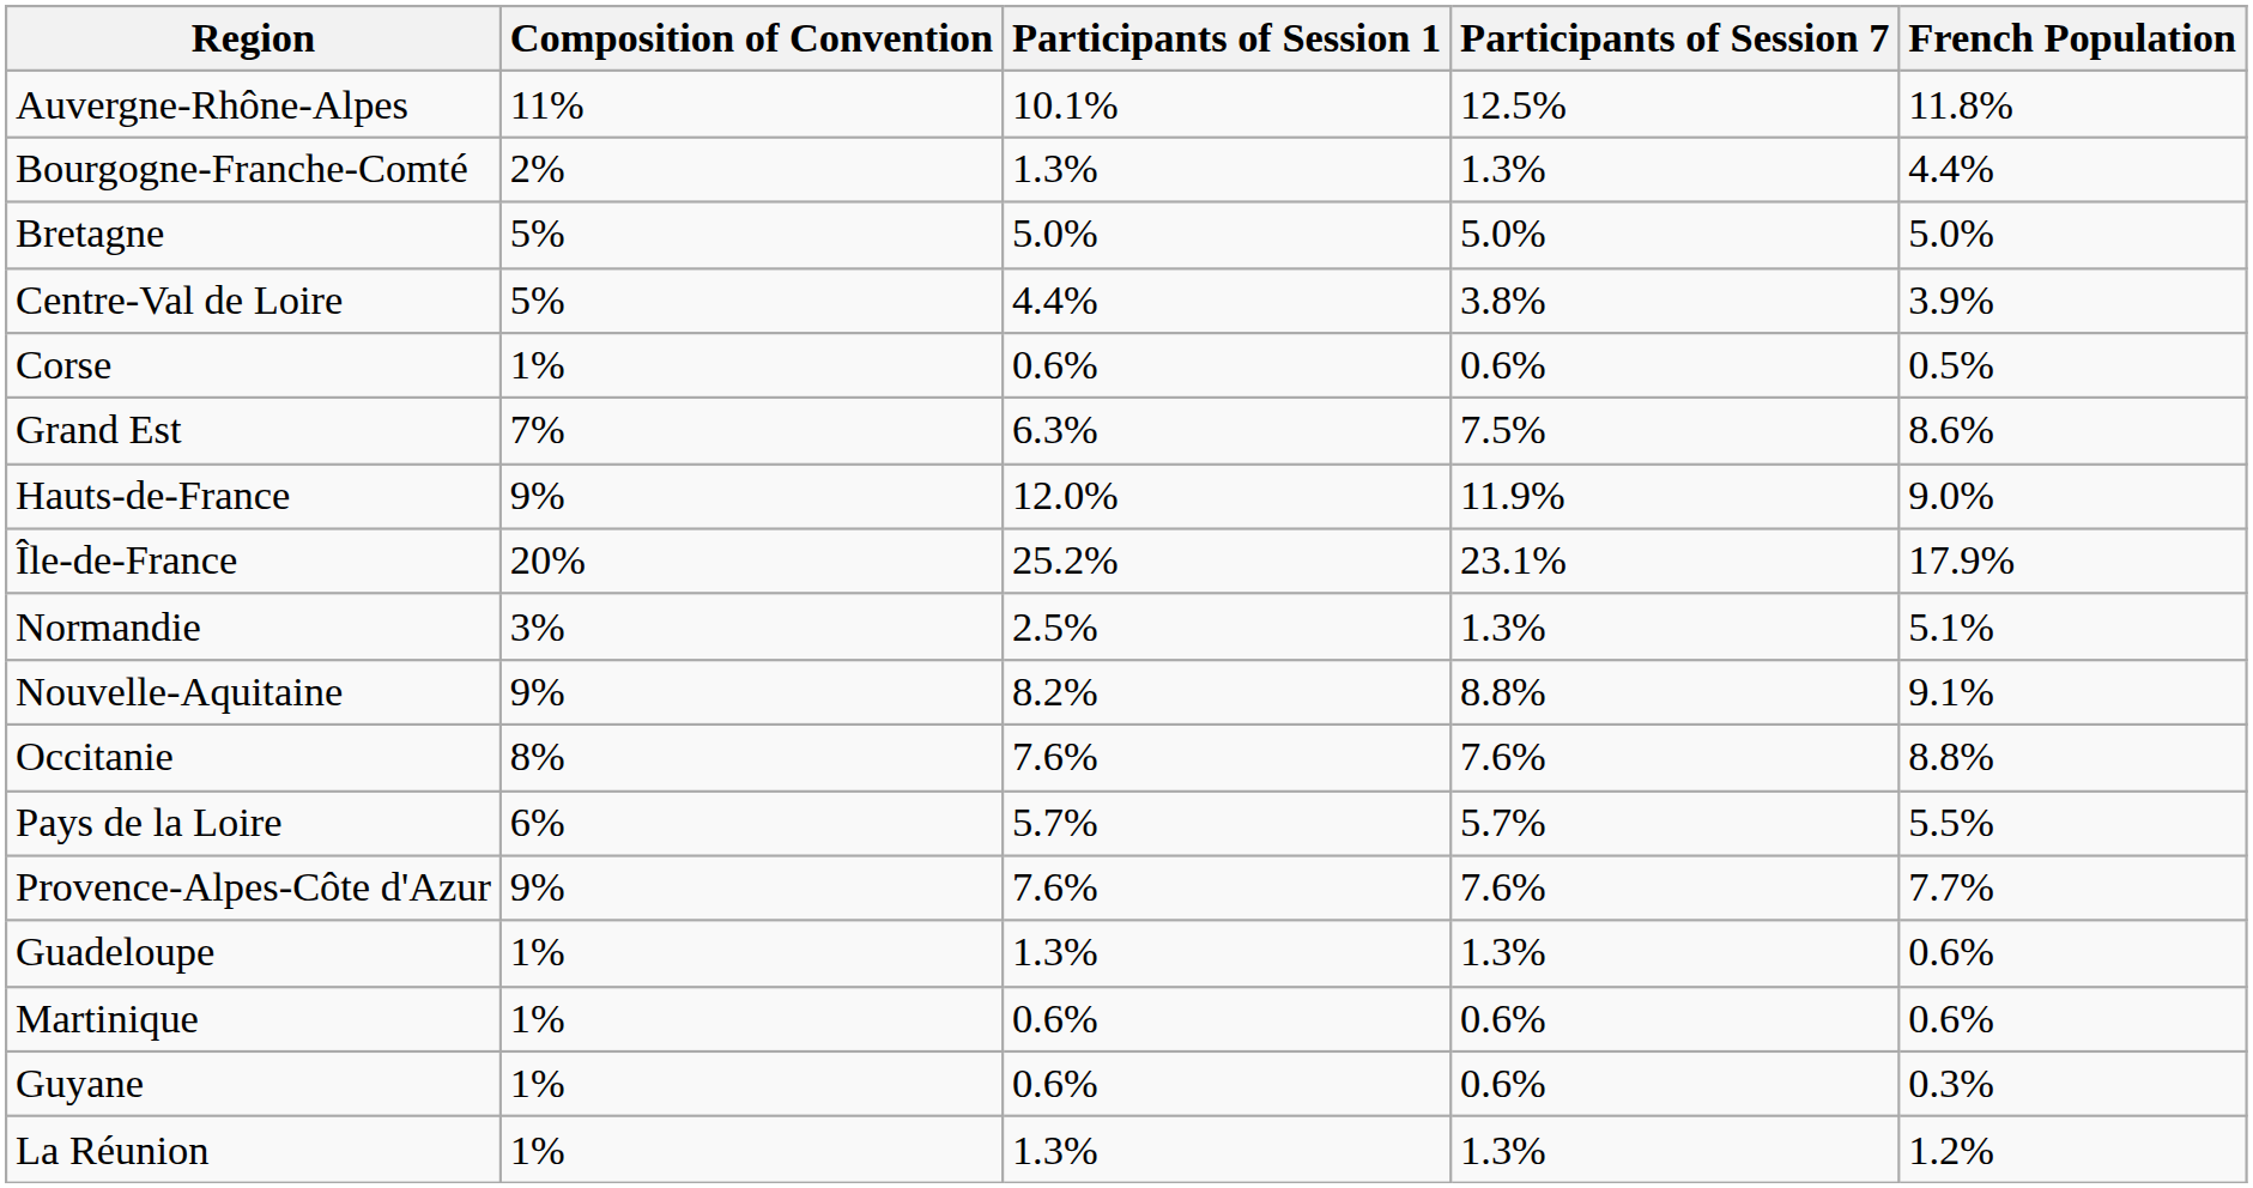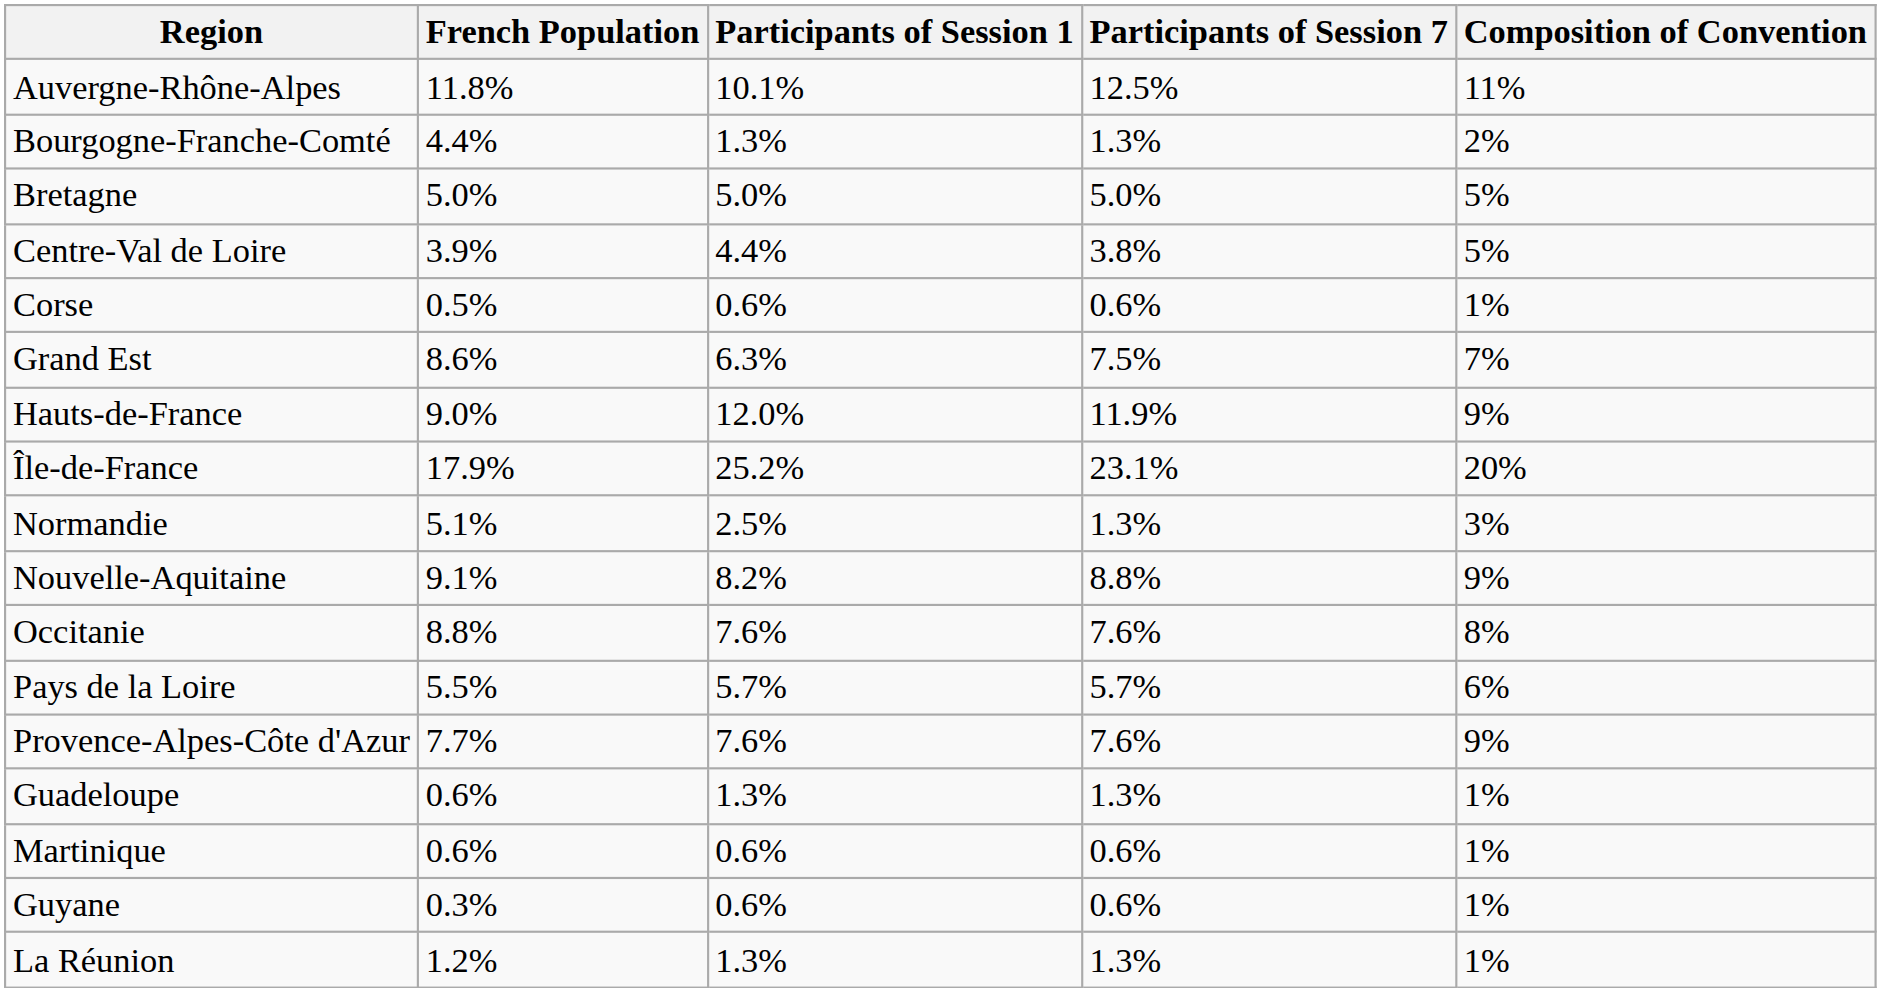columns swapped: Composition of Convention <-> French Population
